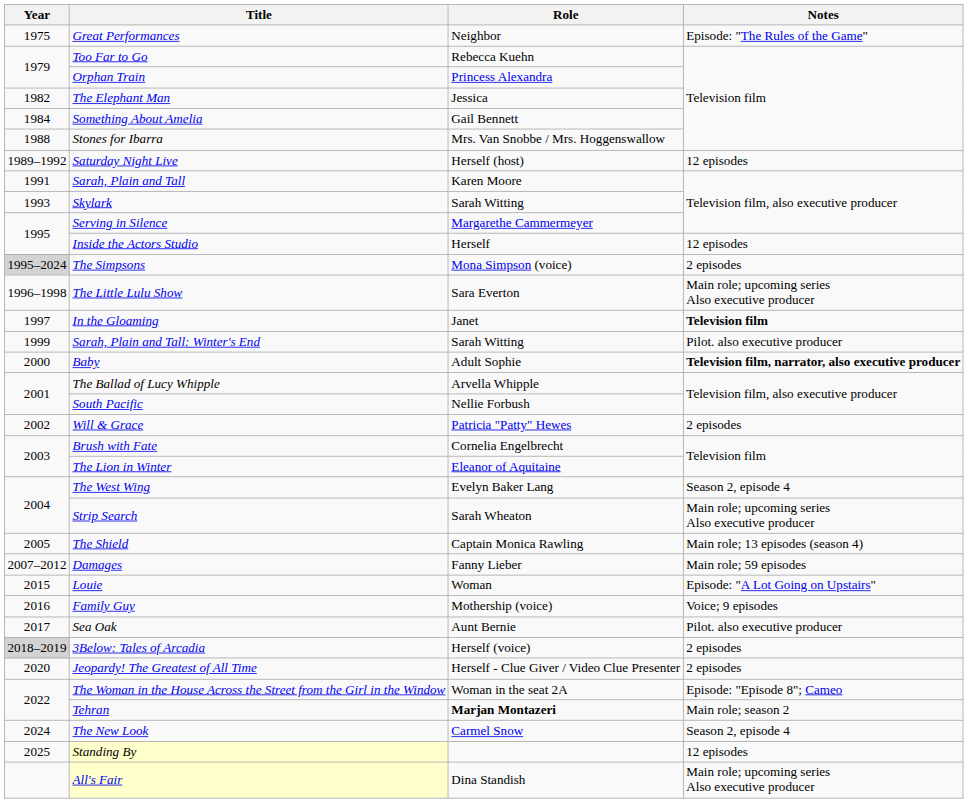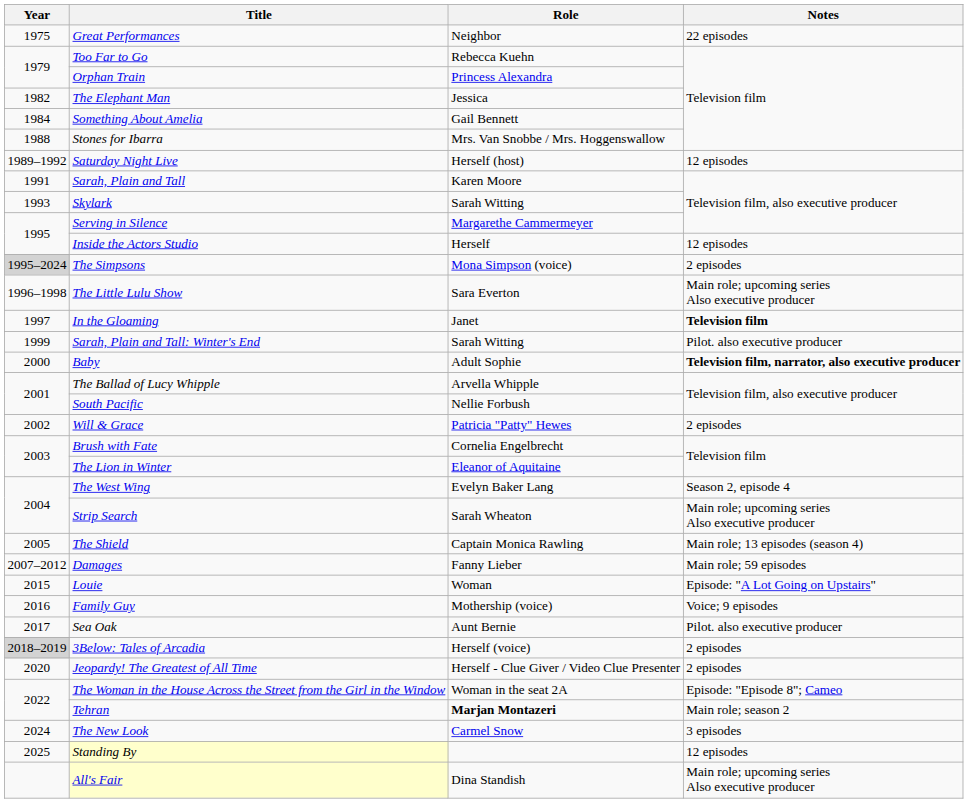Great Performances | Notes: Episode: "The Rules of the Game" -> 22 episodes
The New Look | Notes: Season 2, episode 4 -> 3 episodes
